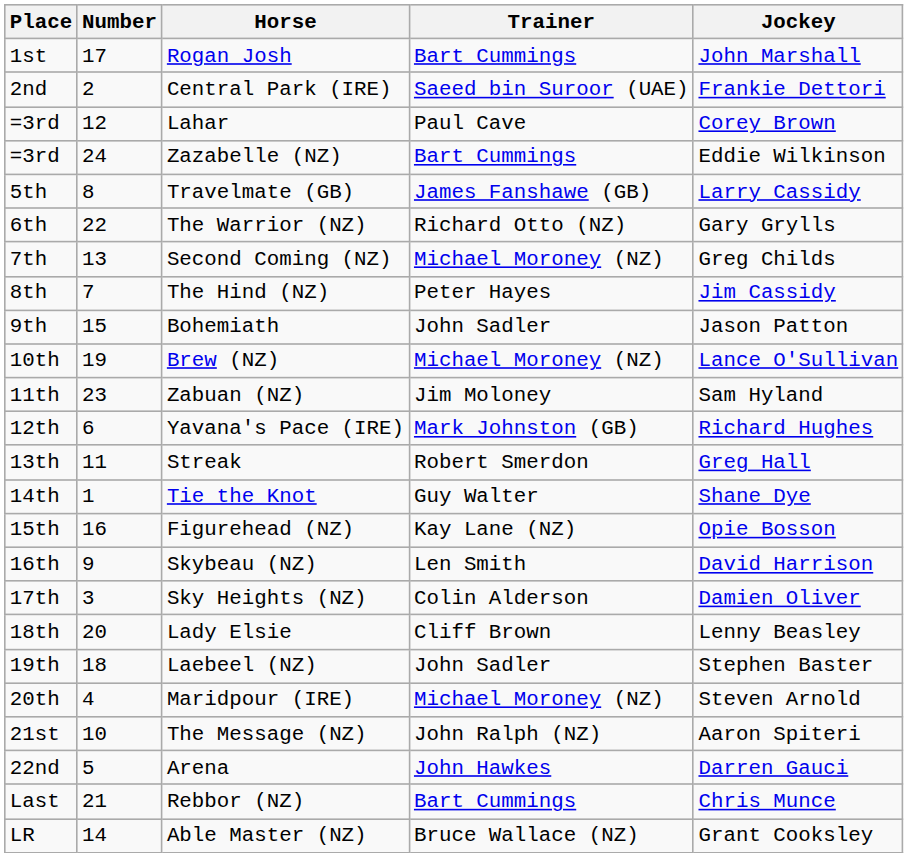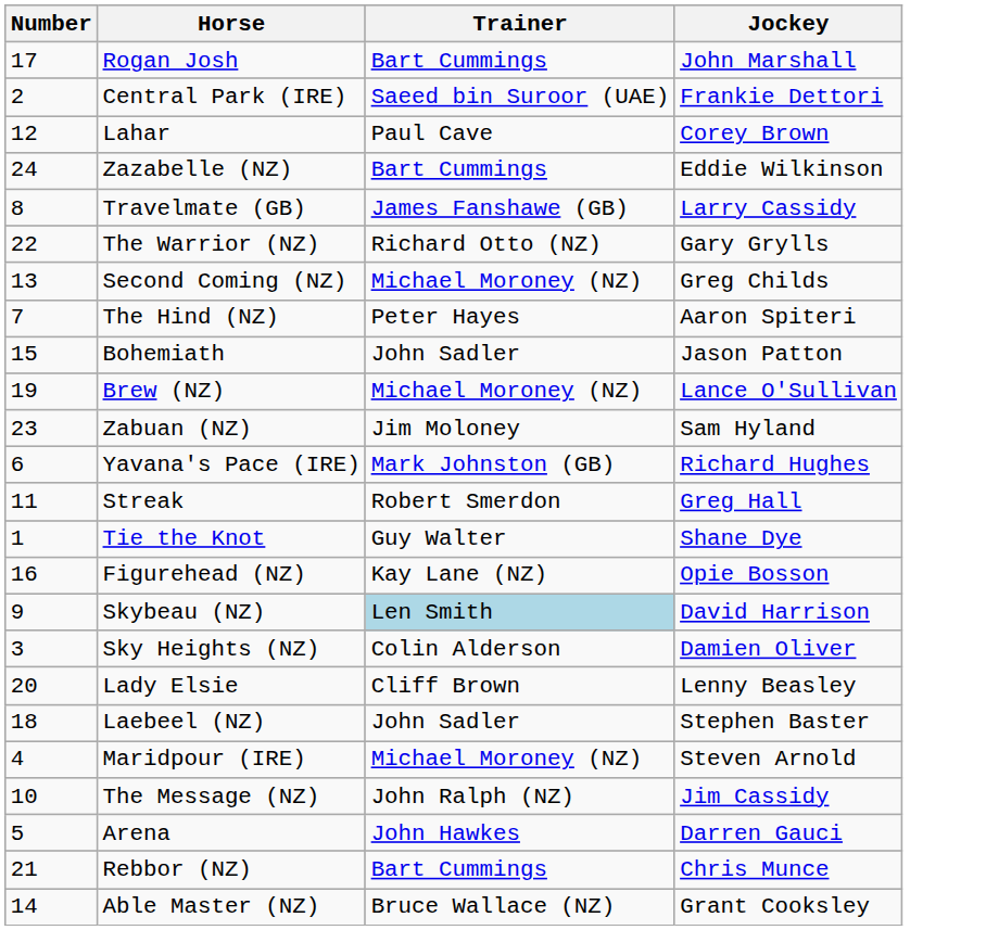- column: Place | 1st | 2nd | =3rd | =3rd | 5th | 6th | 7th | 8th | 9th | 10th | 11th | 12th | 13th | 14th | 15th | 16th | 17th | 18th | 19th | 20th | 21st | 22nd | Last | LR
The Hind (NZ) | Jockey: Jim Cassidy -> Aaron Spiteri
Skybeau (NZ) | Trainer: no background -> lightblue background
The Message (NZ) | Jockey: Aaron Spiteri -> Jim Cassidy
